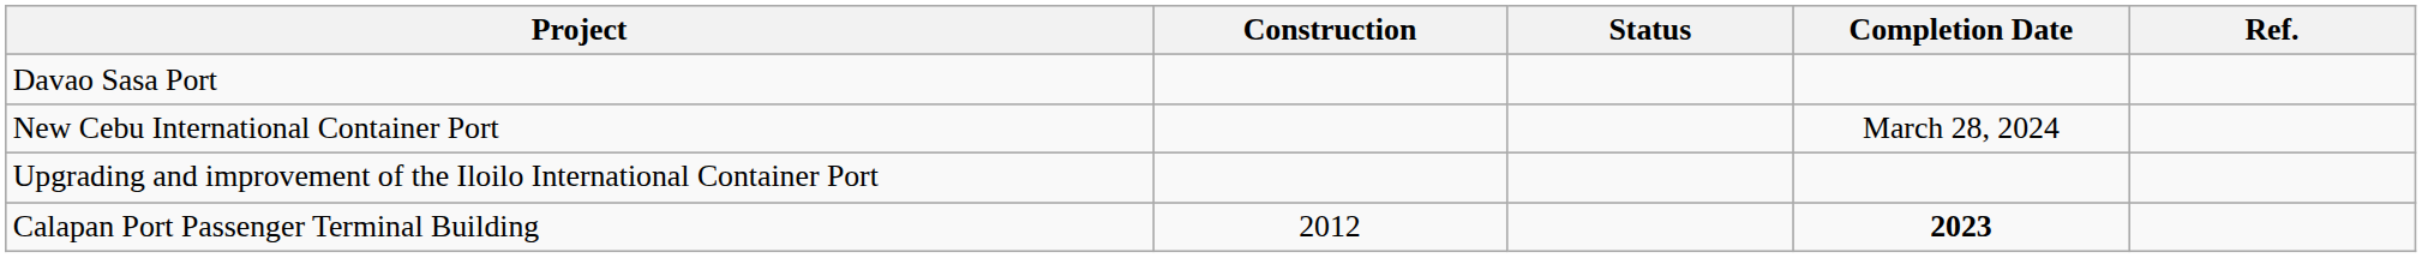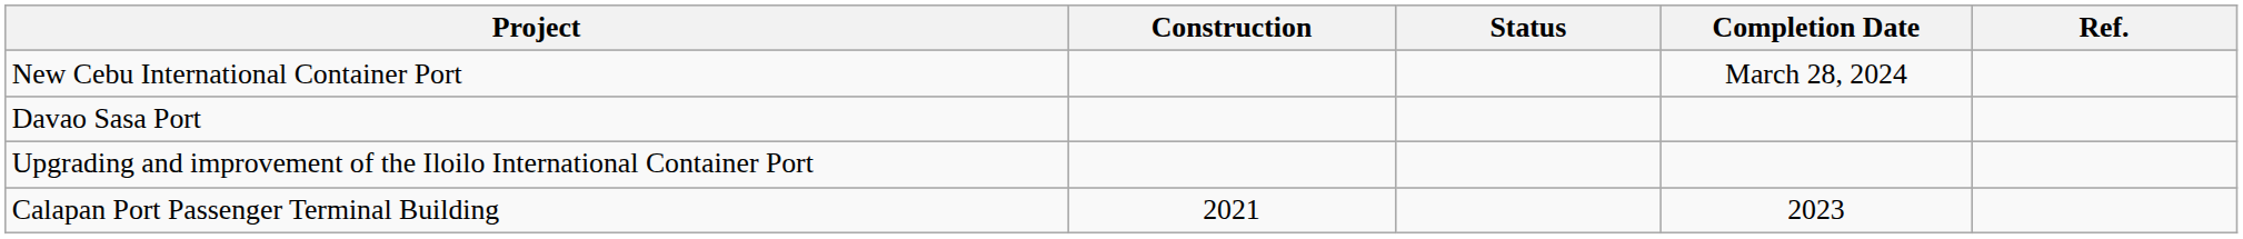rows swapped: Davao Sasa Port <-> New Cebu International Container Port
Calapan Port Passenger Terminal Building | Construction: 2012 -> 2021
Calapan Port Passenger Terminal Building | Completion Date: bold -> normal
